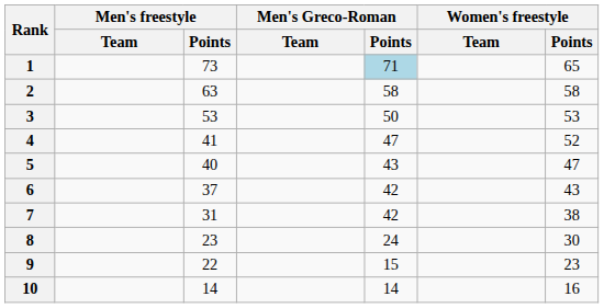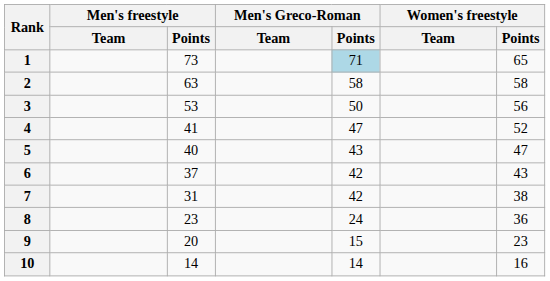3 | Women's freestyle / Points: 53 -> 56
8 | Women's freestyle / Points: 30 -> 36
9 | Men's freestyle / Points: 22 -> 20
